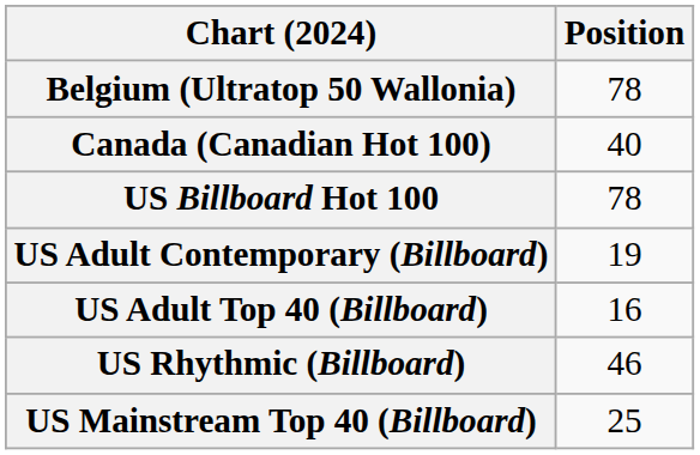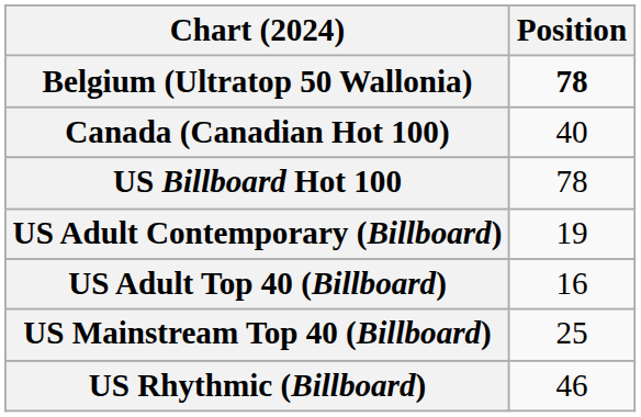Belgium (Ultratop 50 Wallonia) | Position: normal -> bold
rows swapped: US Mainstream Top 40 (Billboard) <-> US Rhythmic (Billboard)
